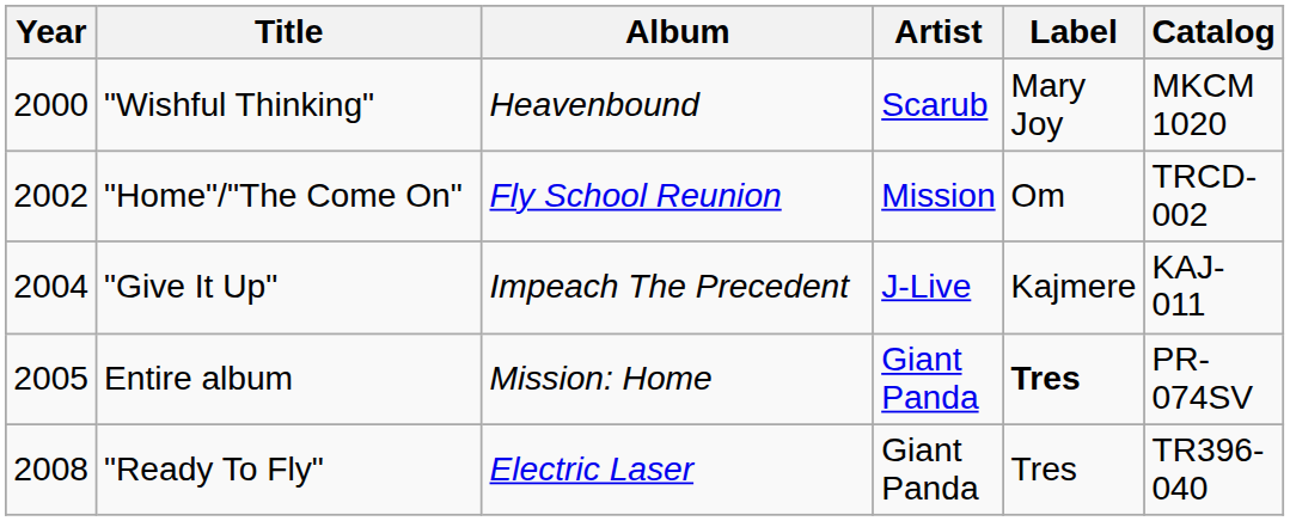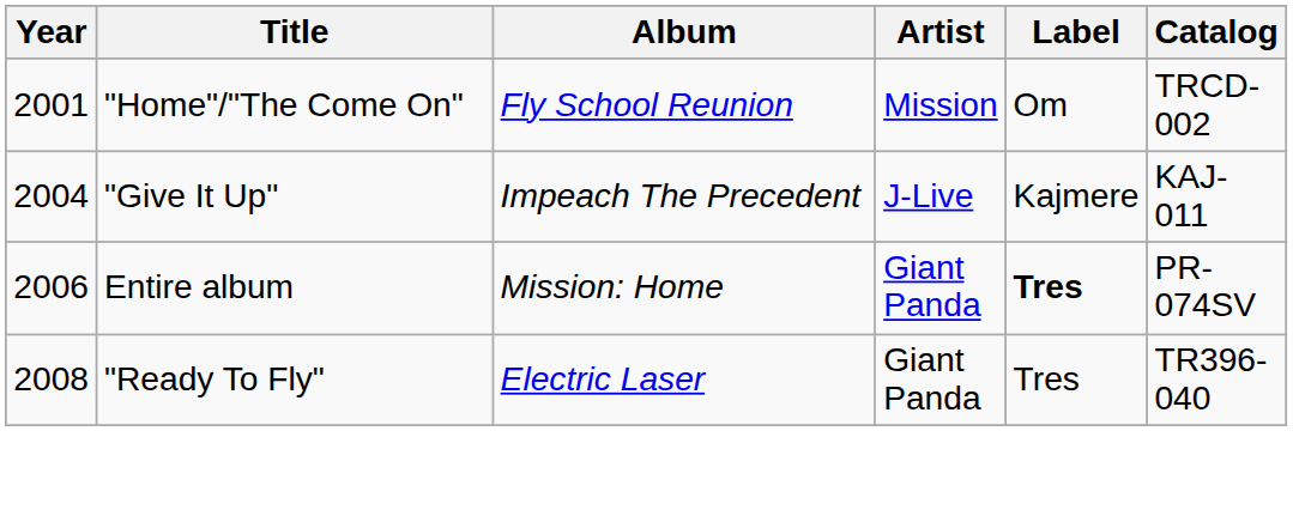- row: 2000 | "Wishful Thinking" | Heavenbound | Scarub | Mary Joy | MKCM 1020
"Home"/"The Come On" | Year: 2002 -> 2001
Entire album | Year: 2005 -> 2006
